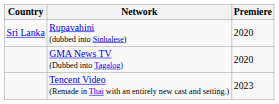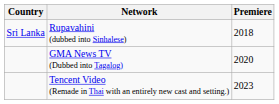Rupavahini (dubbed into Sinhalese) | Premiere: 2020 -> 2018
